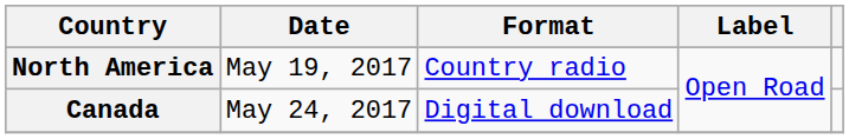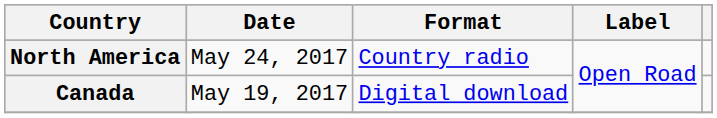North America | Date: May 19, 2017 -> May 24, 2017
Canada | Date: May 24, 2017 -> May 19, 2017
